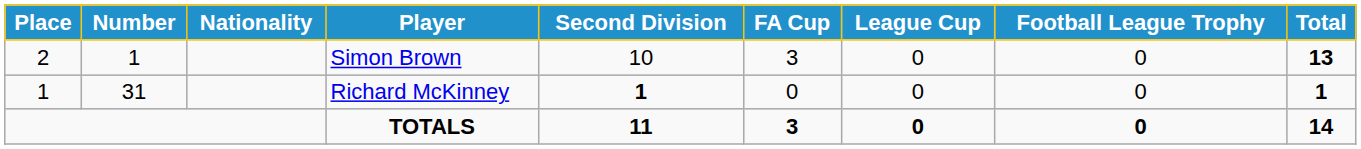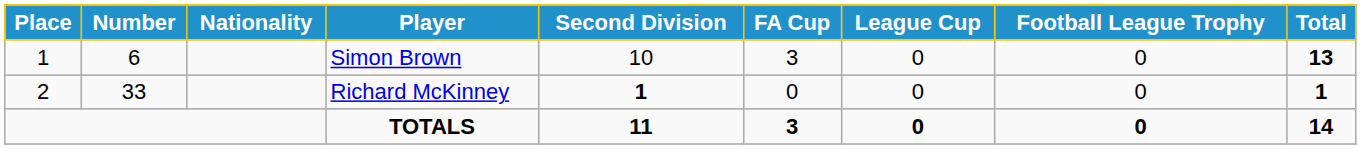Simon Brown | Place: 2 -> 1
Simon Brown | Number: 1 -> 6
Richard McKinney | Place: 1 -> 2
Richard McKinney | Number: 31 -> 33
